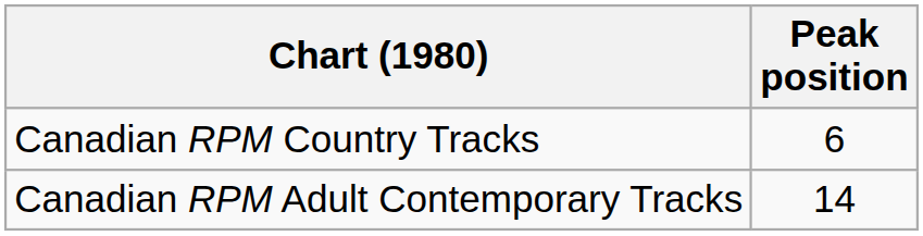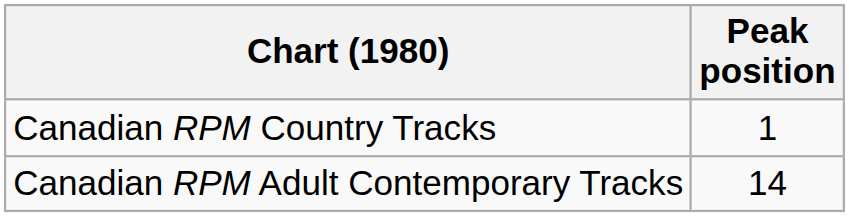Canadian RPM Country Tracks | Peak position: 6 -> 1
